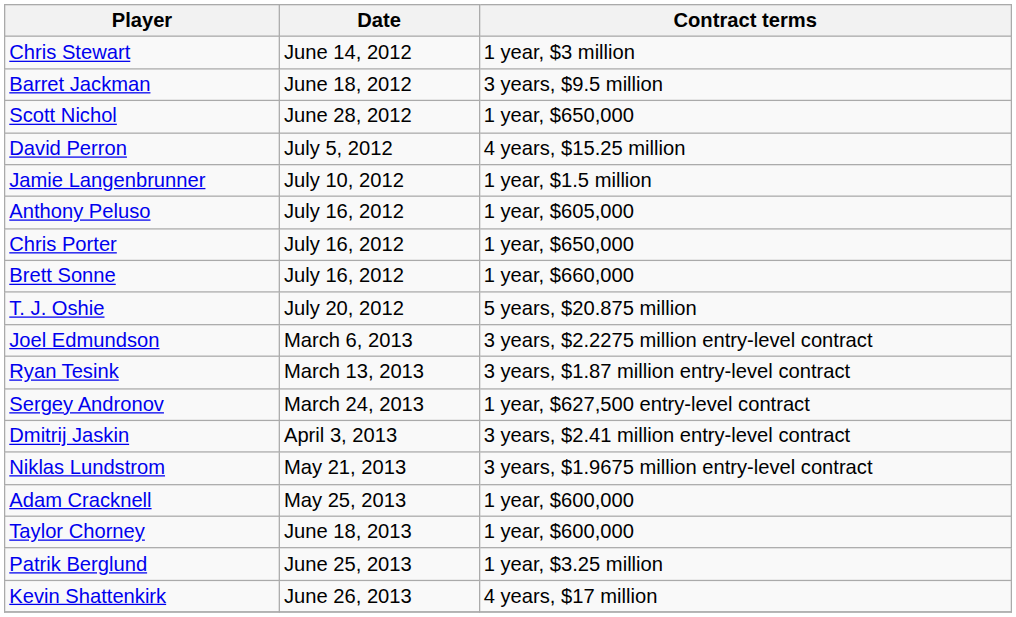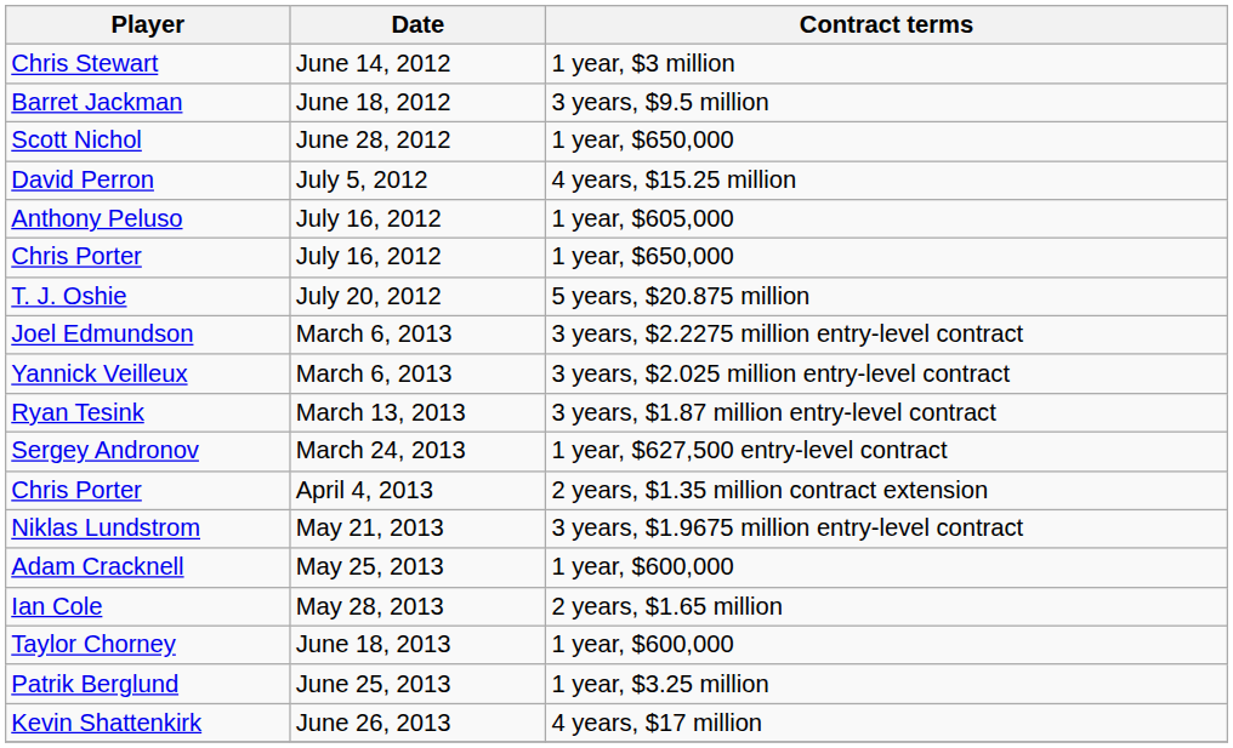- row: Jamie Langenbrunner | July 10, 2012 | 1 year, $1.5 million
- row: Brett Sonne | July 16, 2012 | 1 year, $660,000
+ row: Yannick Veilleux | March 6, 2013 | 3 years, $2.025 million entry-level contract
- row: Dmitrij Jaskin | April 3, 2013 | 3 years, $2.41 million entry-level contract
+ row: Chris Porter | April 4, 2013 | 2 years, $1.35 million contract extension
+ row: Ian Cole | May 28, 2013 | 2 years, $1.65 million
